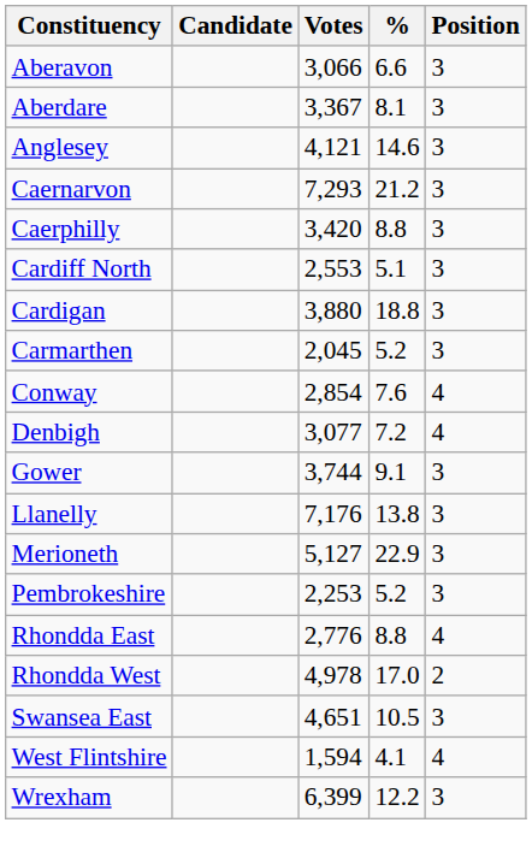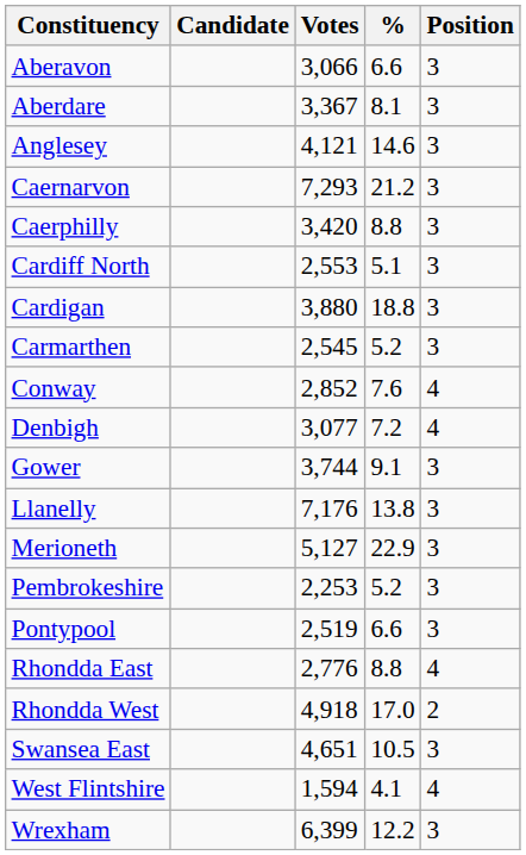Carmarthen | Votes: 2,045 -> 2,545
Conway | Votes: 2,854 -> 2,852
+ row: Pontypool | 2,519 | 6.6 | 3
Rhondda West | Votes: 4,978 -> 4,918
